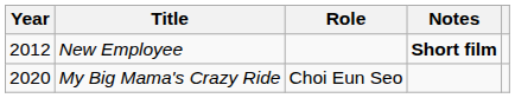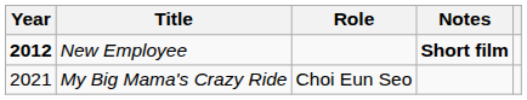New Employee | Year: normal -> bold
My Big Mama's Crazy Ride | Year: 2020 -> 2021
